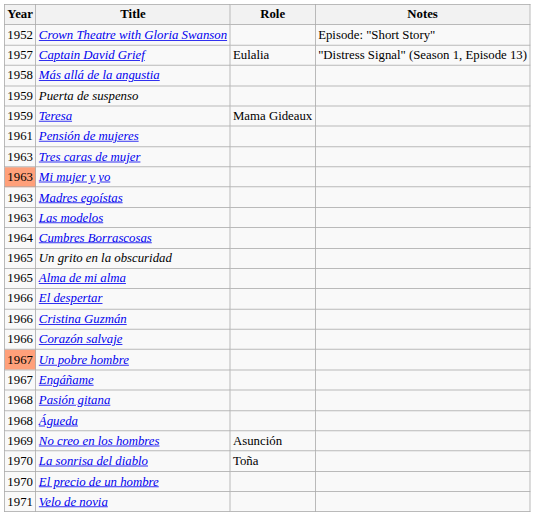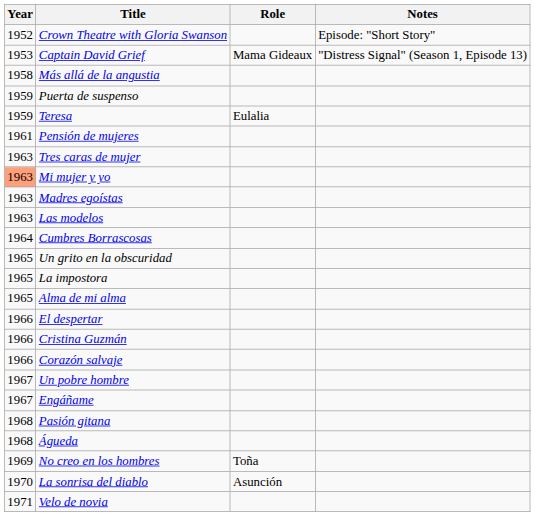Captain David Grief | Year: 1957 -> 1953
Captain David Grief | Role: Eulalia -> Mama Gideaux
Teresa | Role: Mama Gideaux -> Eulalia
+ row: 1965 | La impostora
Un pobre hombre | Year: lightsalmon background -> no background
No creo en los hombres | Role: Asunción -> Toña
La sonrisa del diablo | Role: Toña -> Asunción
- row: 1970 | El precio de un hombre
